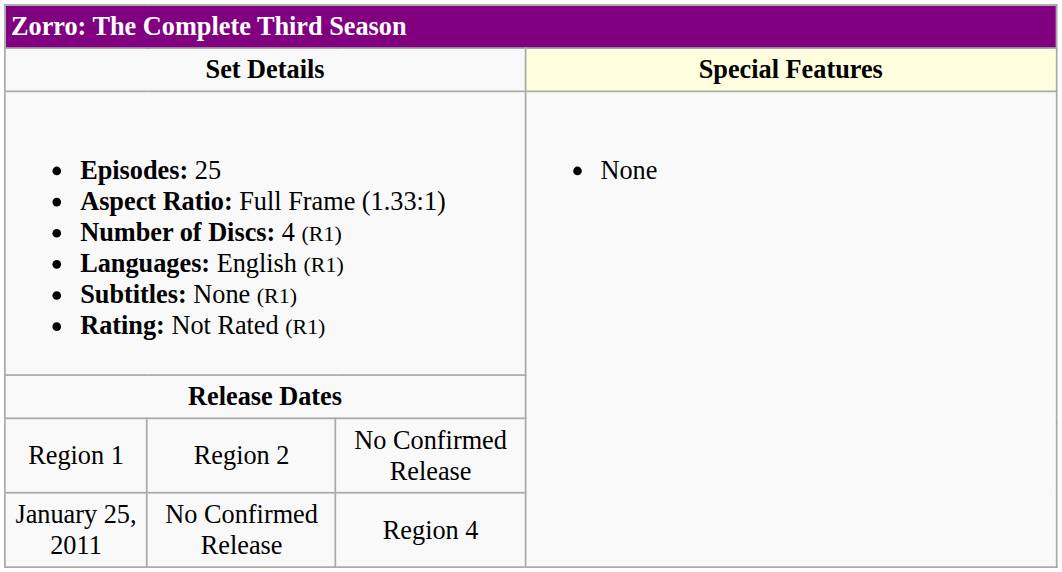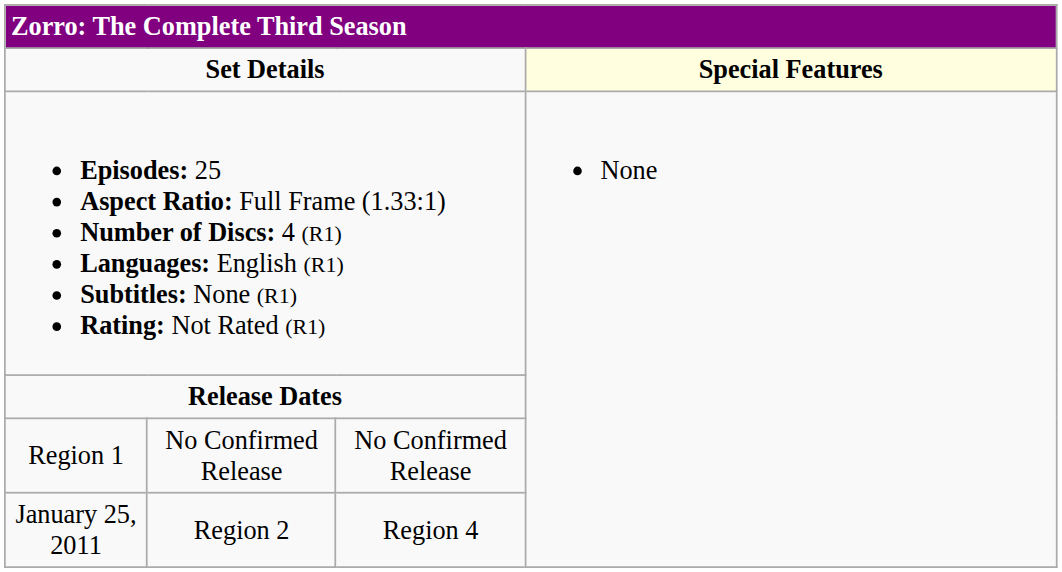Region 1 | column 2: Region 2 -> No Confirmed Release
January 25, 2011 | column 2: No Confirmed Release -> Region 2
